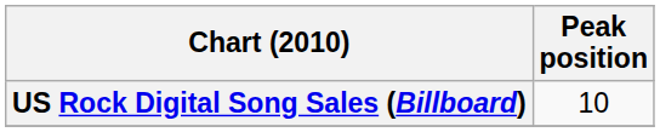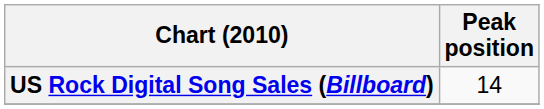US Rock Digital Song Sales (Billboard) | Peak position: 10 -> 14
